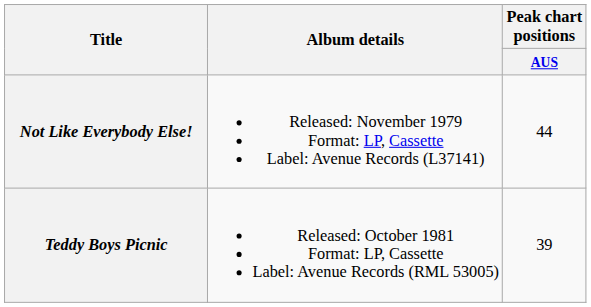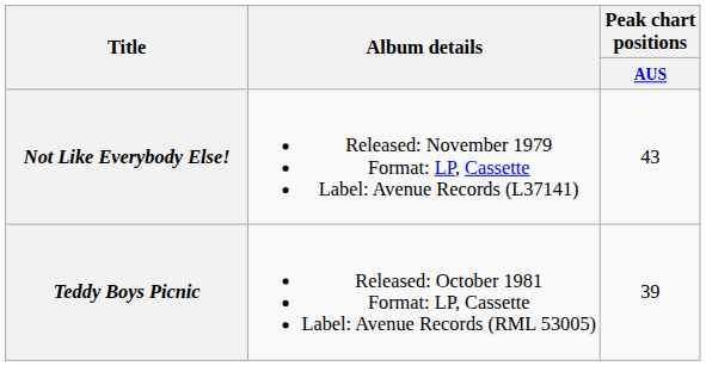Not Like Everybody Else! | Peak chart positions / AUS: 44 -> 43
